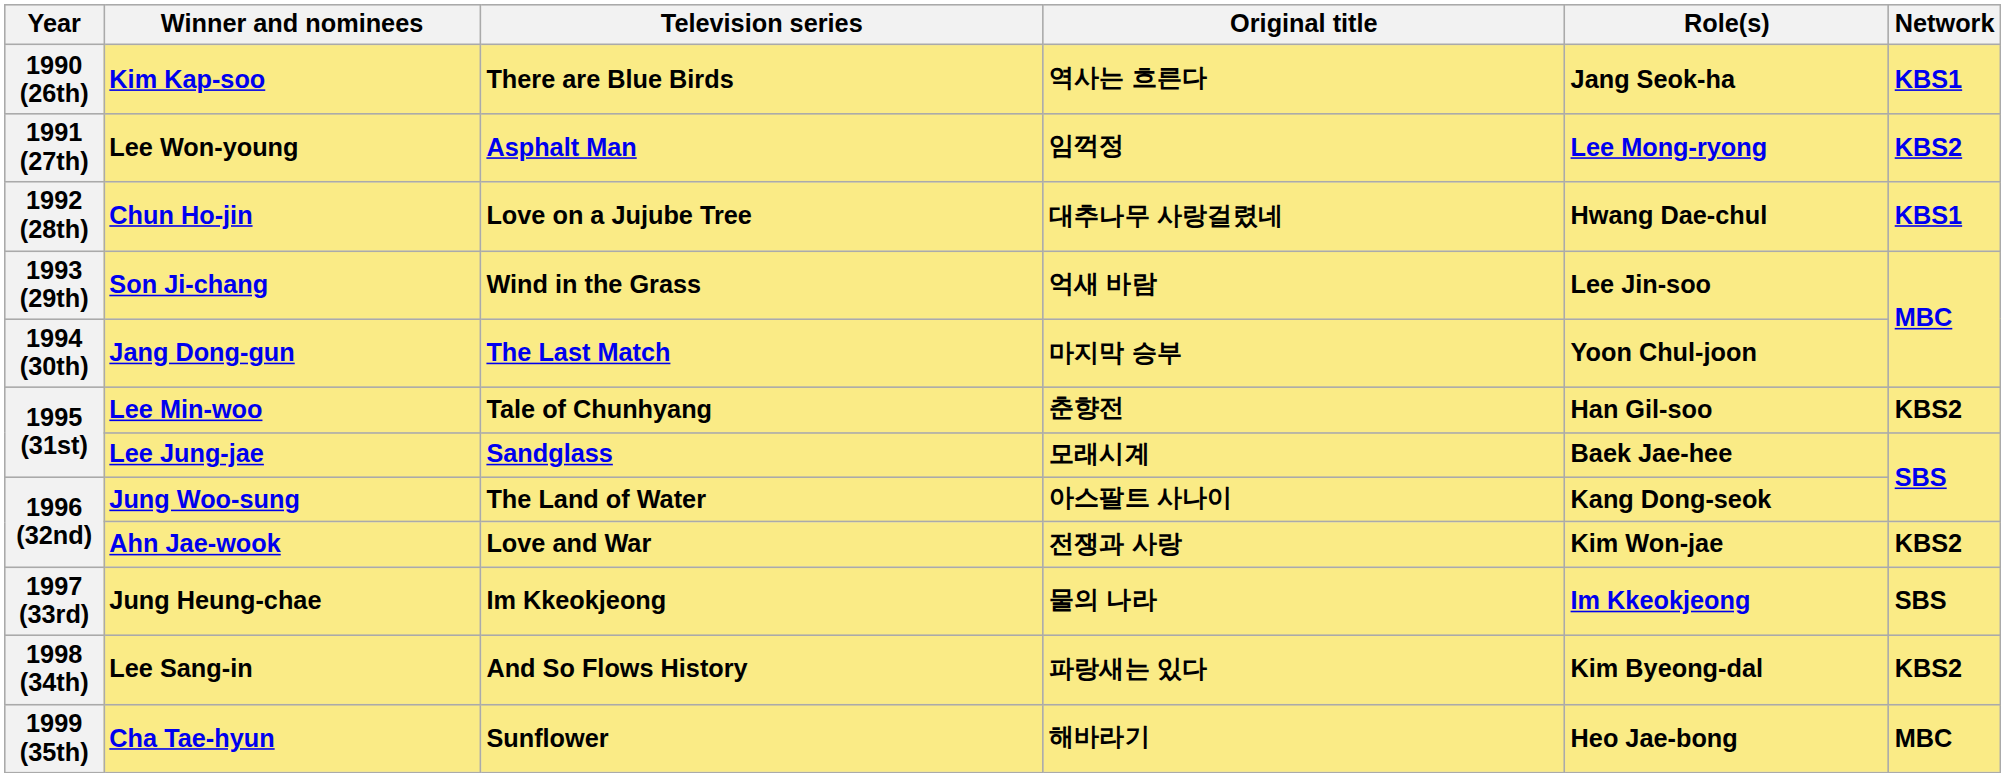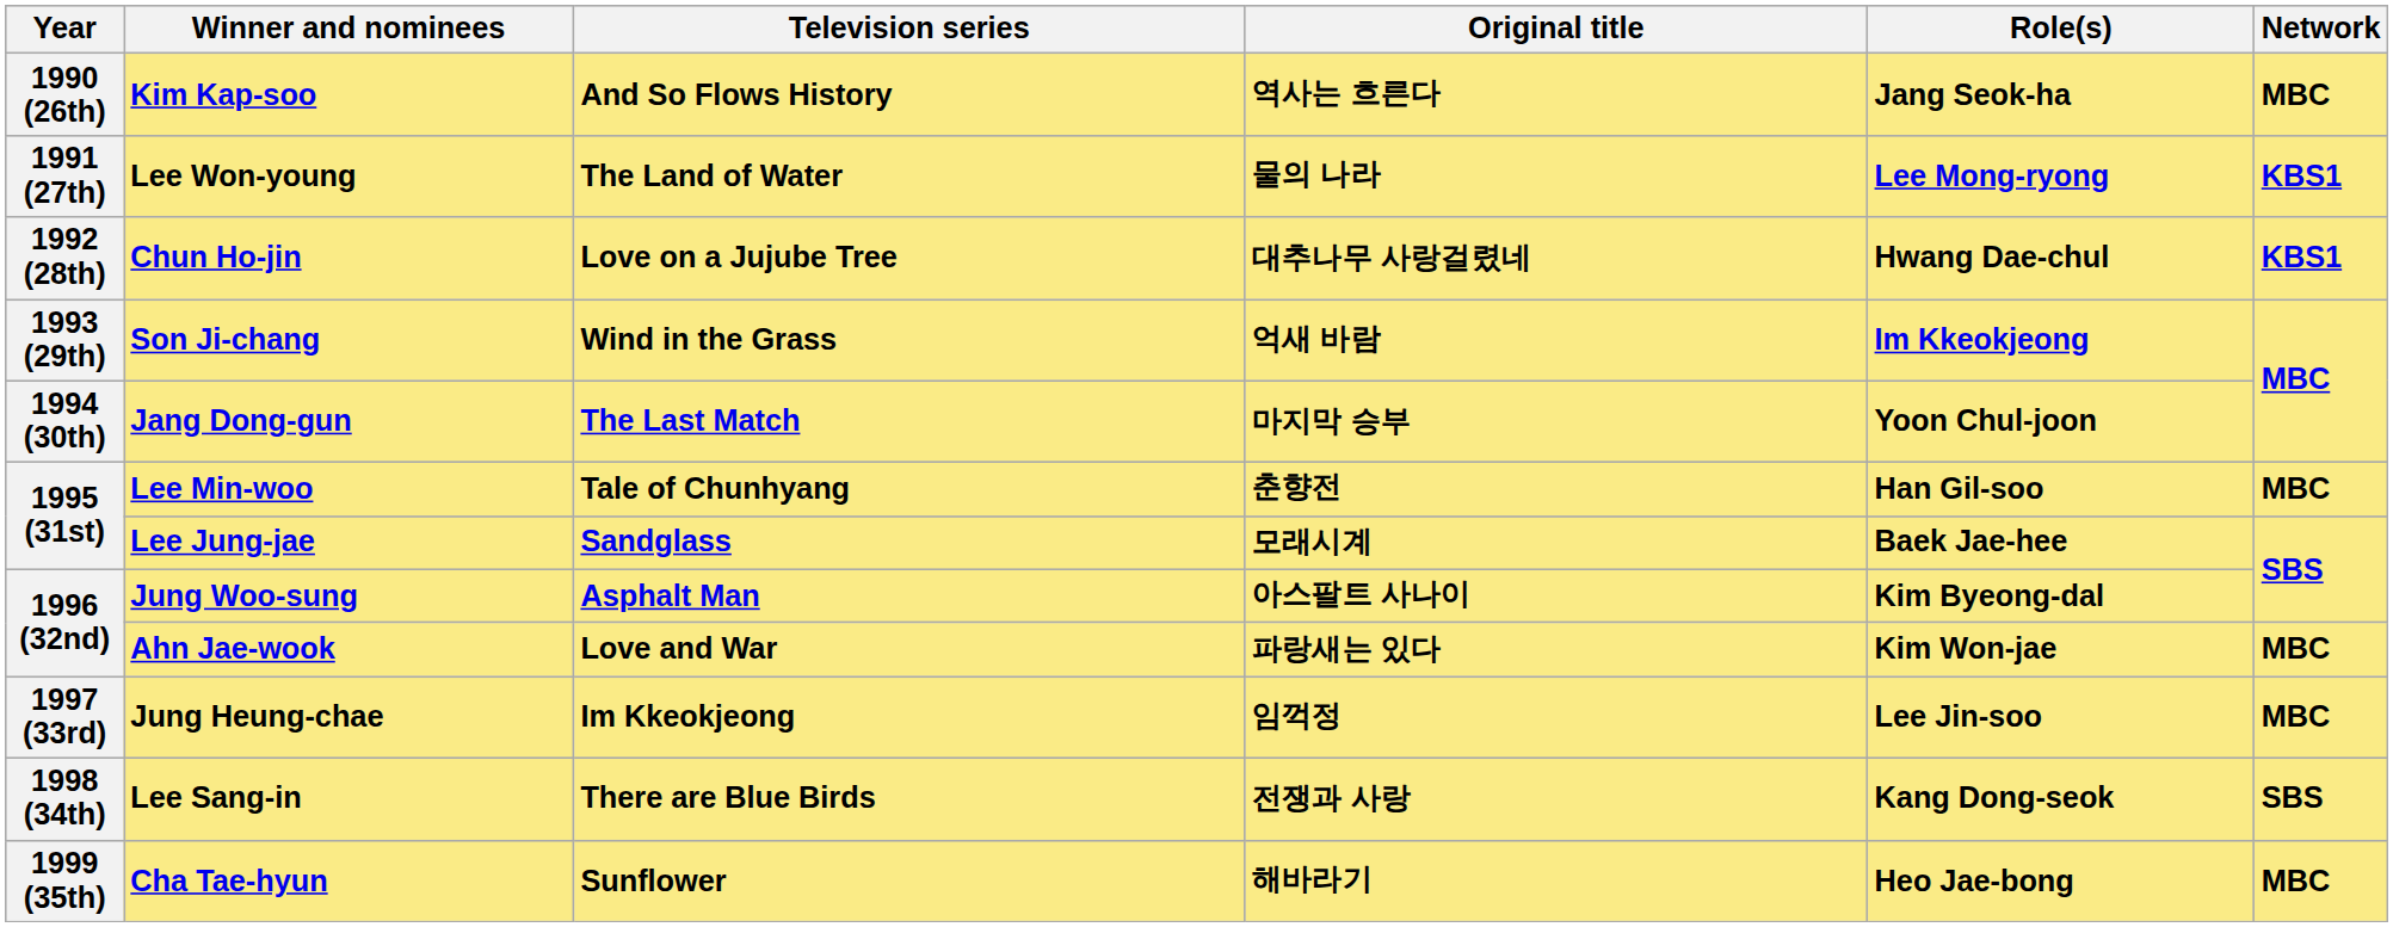Kim Kap-soo | Television series: There are Blue Birds -> And So Flows History
Kim Kap-soo | Network: KBS1 -> MBC
Lee Won-young | Television series: Asphalt Man -> The Land of Water
Lee Won-young | Original title: 임꺽정 -> 물의 나라
Lee Won-young | Network: KBS2 -> KBS1
Son Ji-chang | Role(s): Lee Jin-soo -> Im Kkeokjeong
Lee Min-woo | Network: KBS2 -> MBC
Jung Woo-sung | Television series: The Land of Water -> Asphalt Man
Jung Woo-sung | Role(s): Kang Dong-seok -> Kim Byeong-dal
Ahn Jae-wook | Original title: 전쟁과 사랑 -> 파랑새는 있다
Ahn Jae-wook | Network: KBS2 -> MBC
Jung Heung-chae | Original title: 물의 나라 -> 임꺽정
Jung Heung-chae | Role(s): Im Kkeokjeong -> Lee Jin-soo
Jung Heung-chae | Network: SBS -> MBC
Lee Sang-in | Television series: And So Flows History -> There are Blue Birds
Lee Sang-in | Original title: 파랑새는 있다 -> 전쟁과 사랑
Lee Sang-in | Role(s): Kim Byeong-dal -> Kang Dong-seok
Lee Sang-in | Network: KBS2 -> SBS
